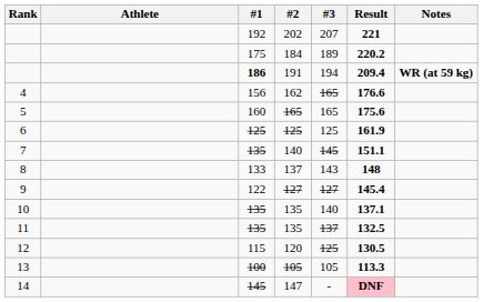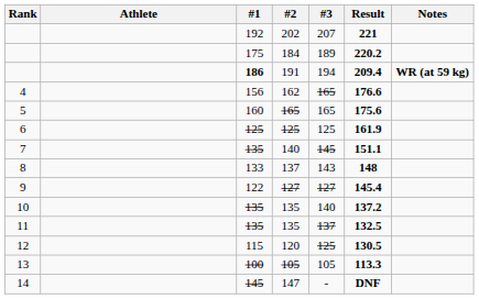10 / 135 | Result: 137.1 -> 137.2
147 | Result: pink background -> no background
